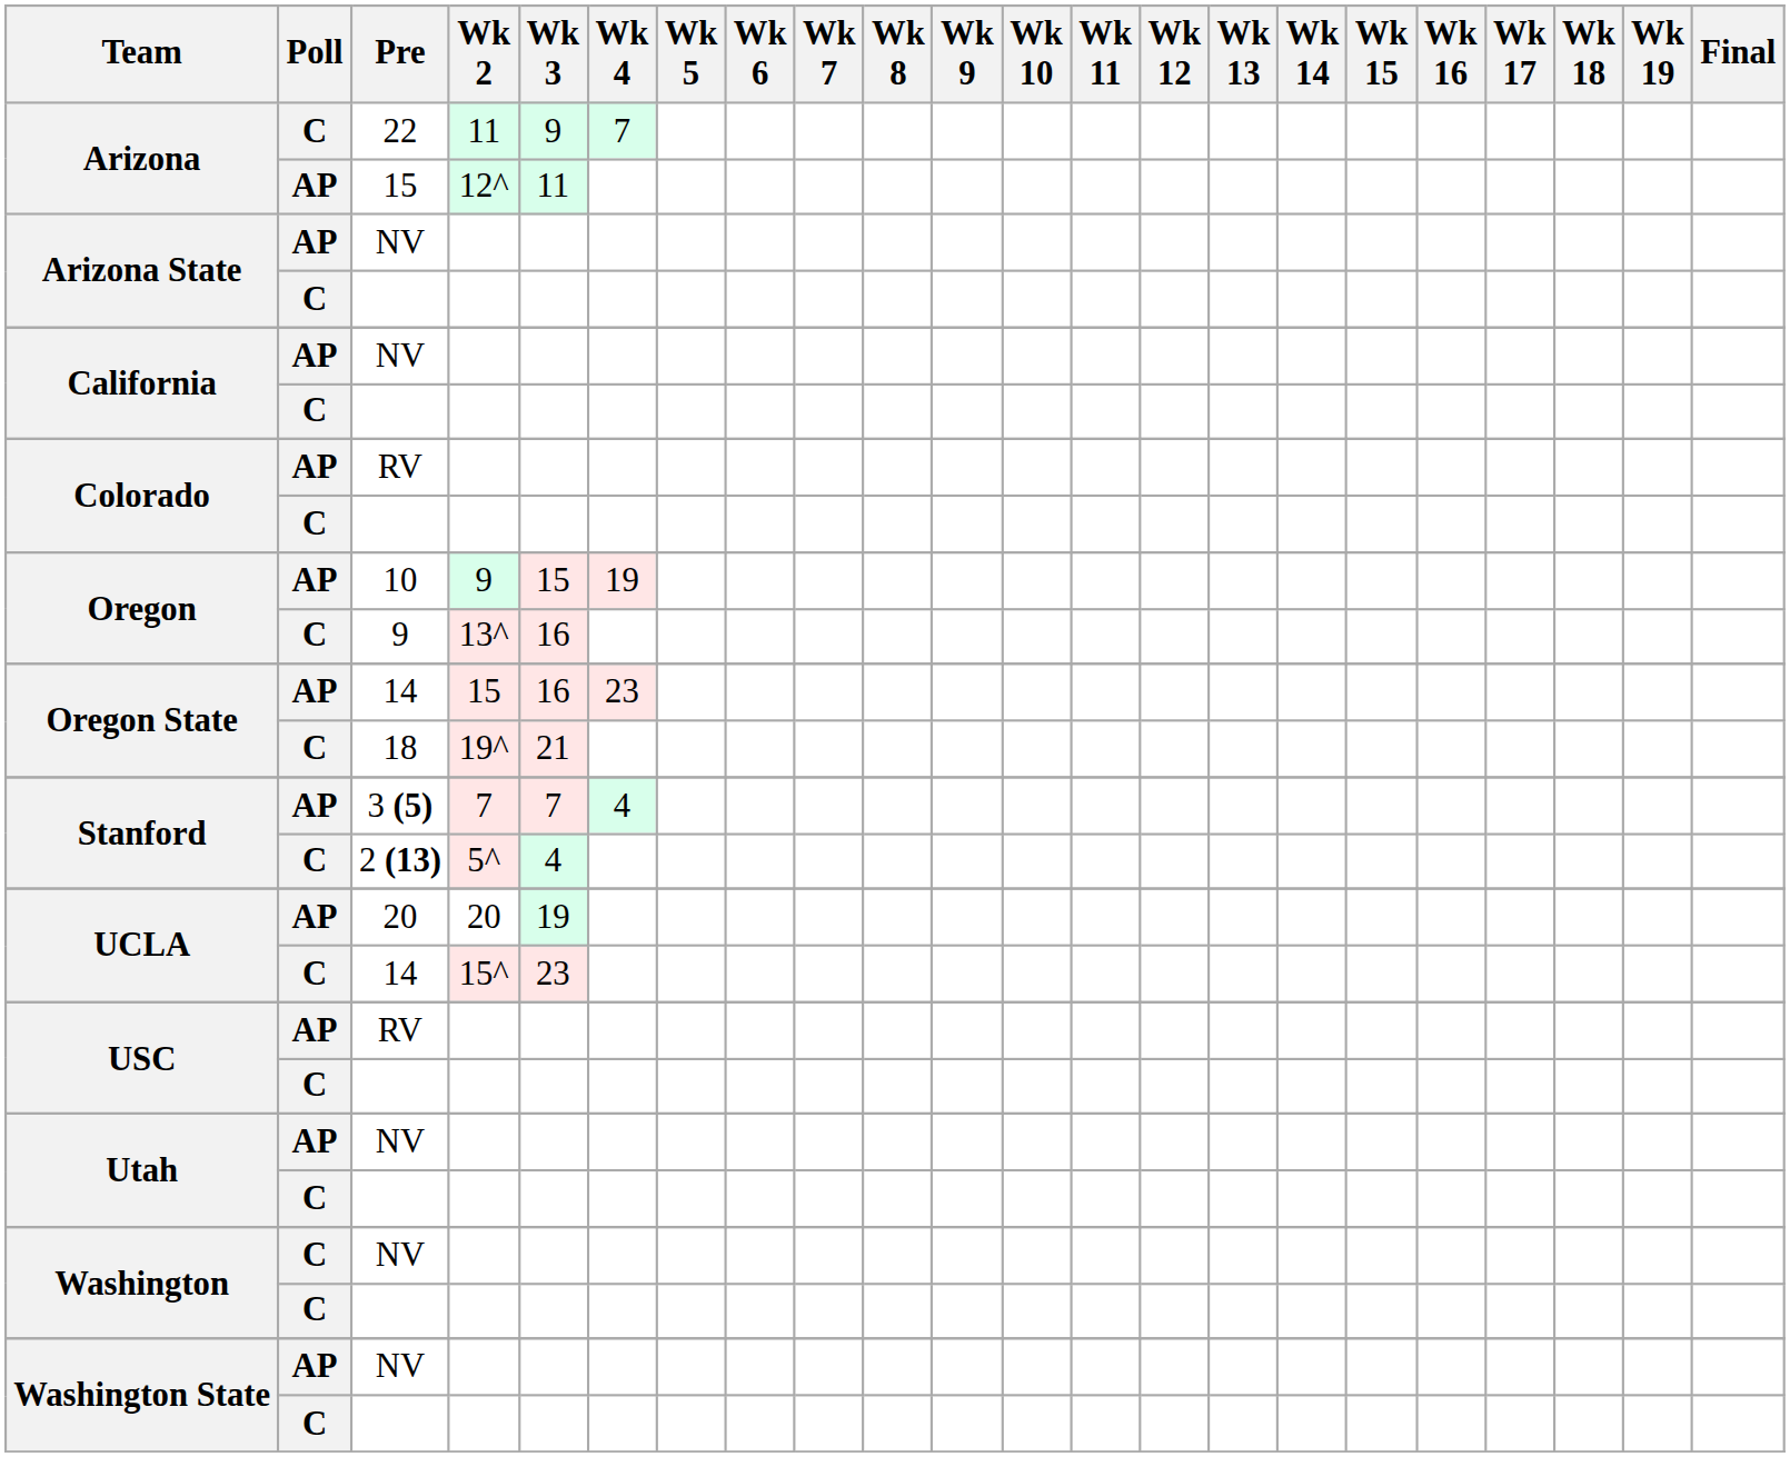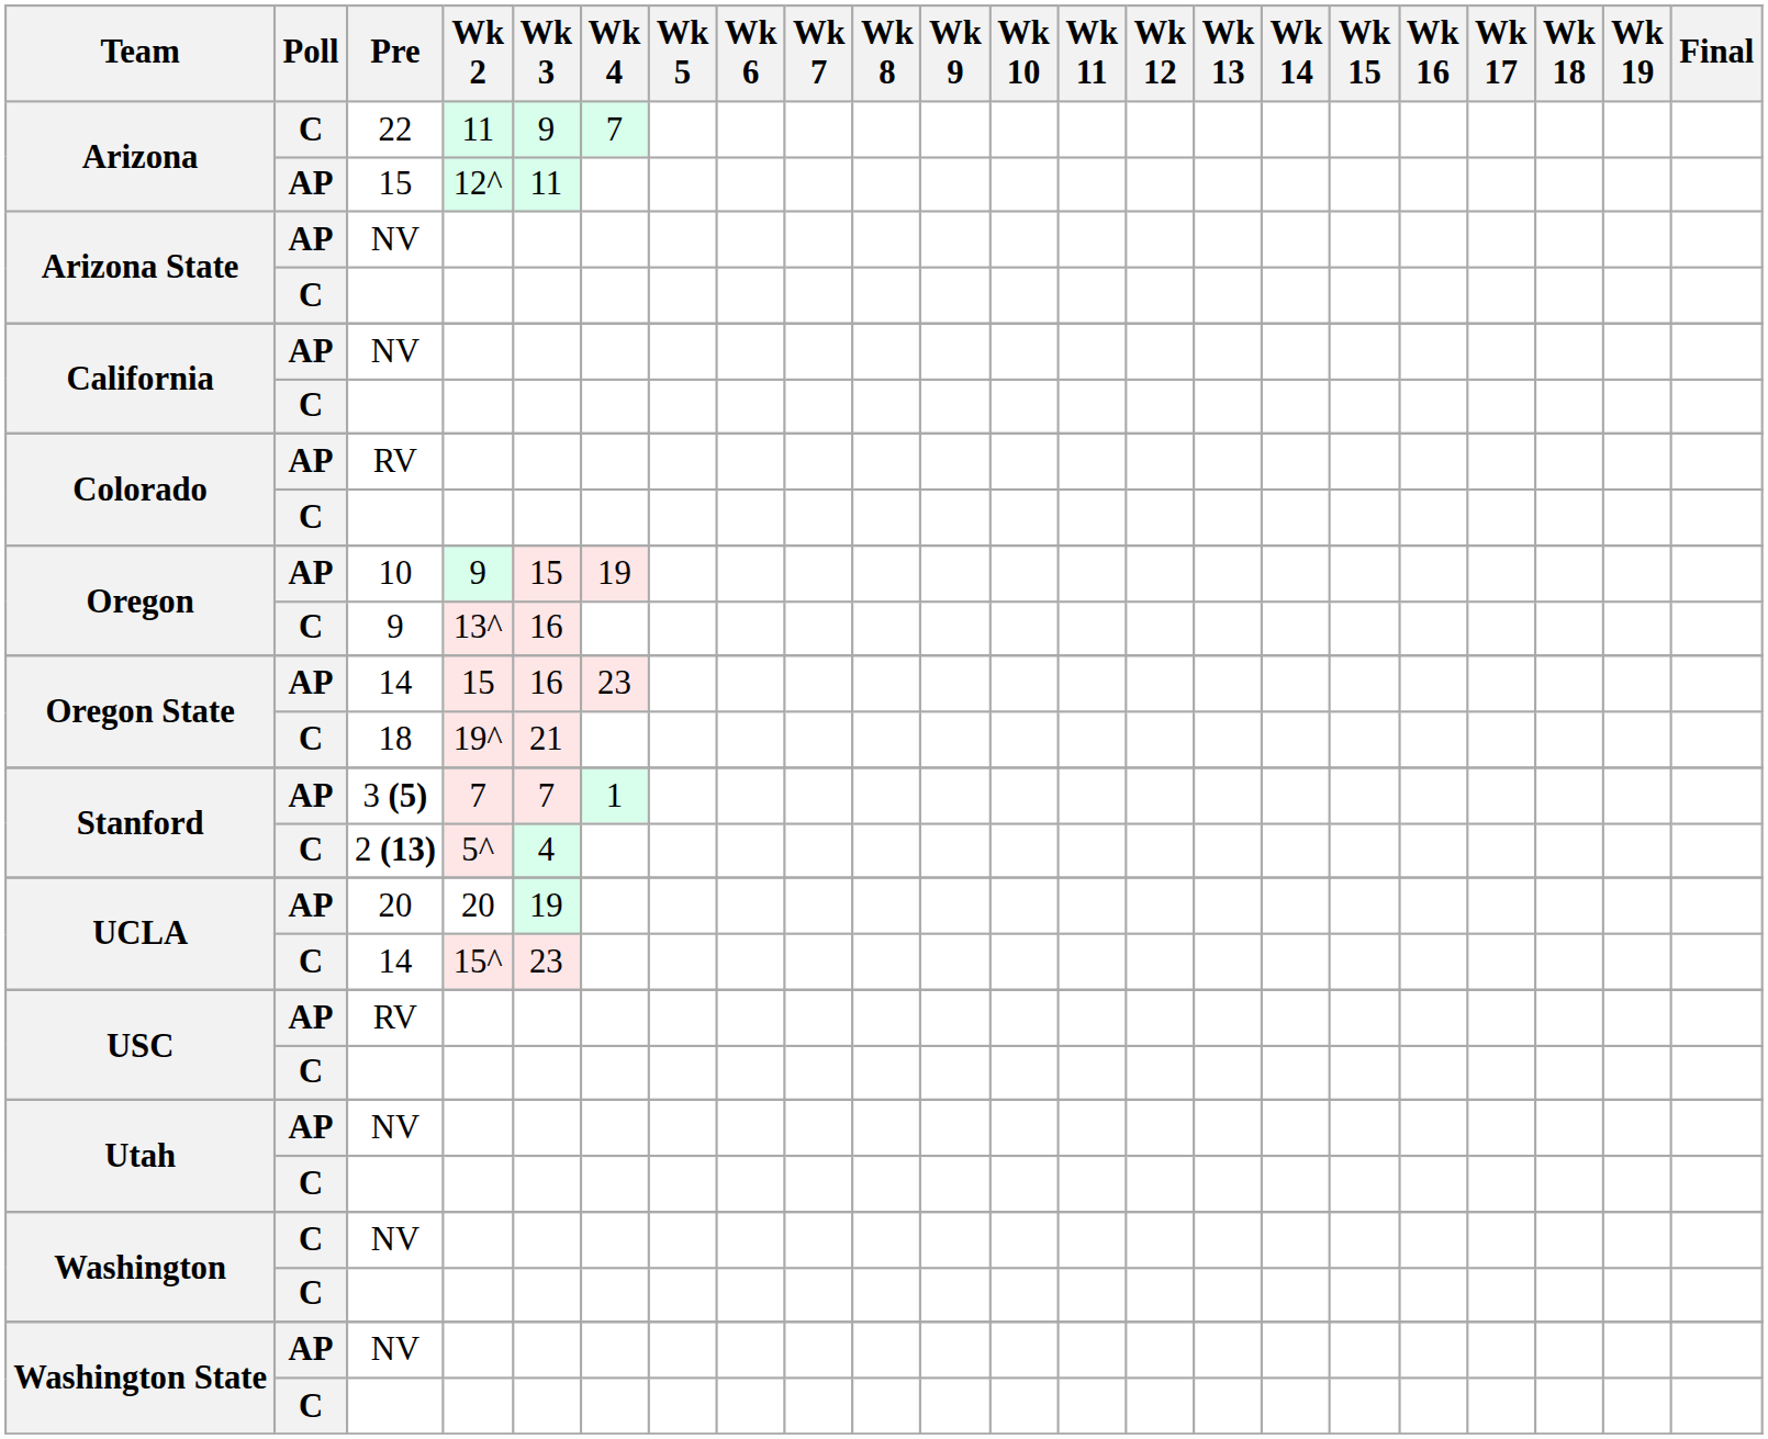Stanford / 3 (5) | Wk 4: 4 -> 1
